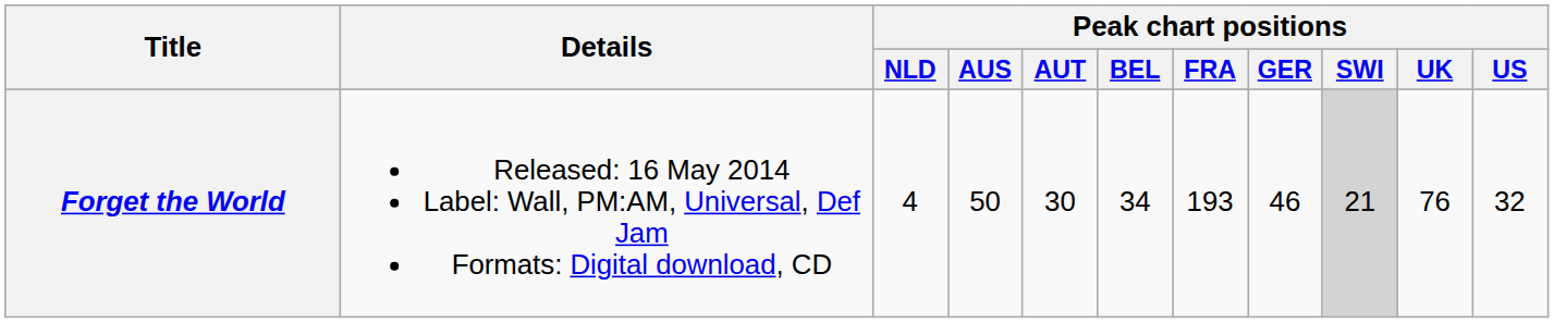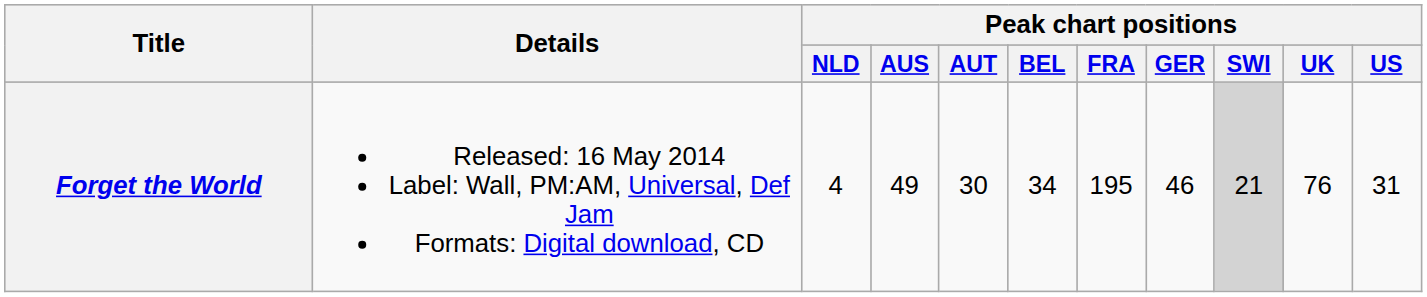Forget the World | Peak chart positions / AUS: 50 -> 49
Forget the World | Peak chart positions / FRA: 193 -> 195
Forget the World | Peak chart positions / US: 32 -> 31
